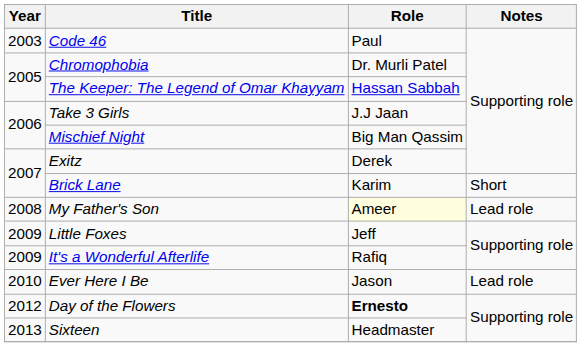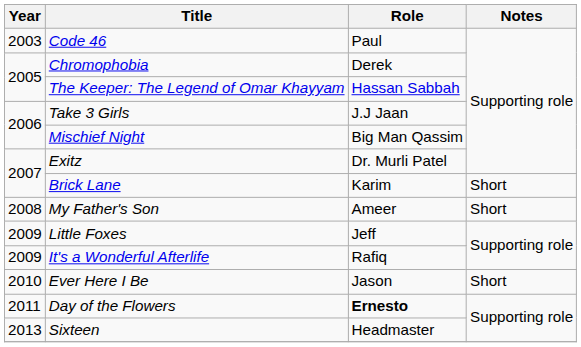Chromophobia | Role: Dr. Murli Patel -> Derek
Exitz | Role: Derek -> Dr. Murli Patel
My Father's Son | Role: lightyellow background -> no background
My Father's Son | Notes: Lead role -> Short
Ever Here I Be | Notes: Lead role -> Short
Day of the Flowers | Year: 2012 -> 2011
